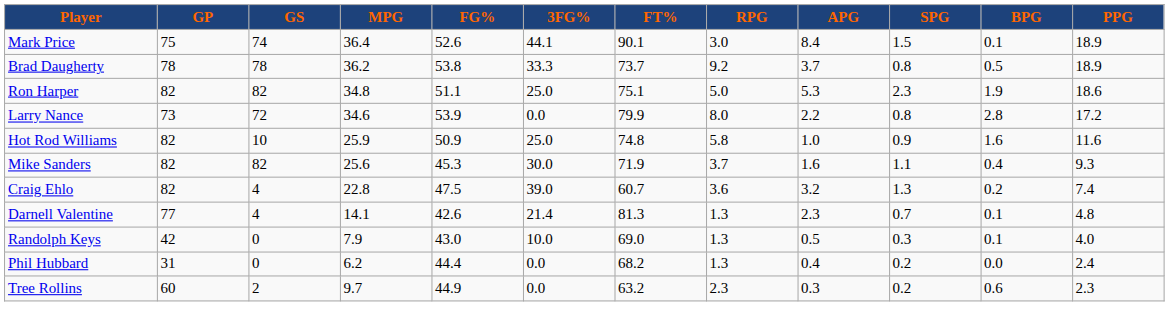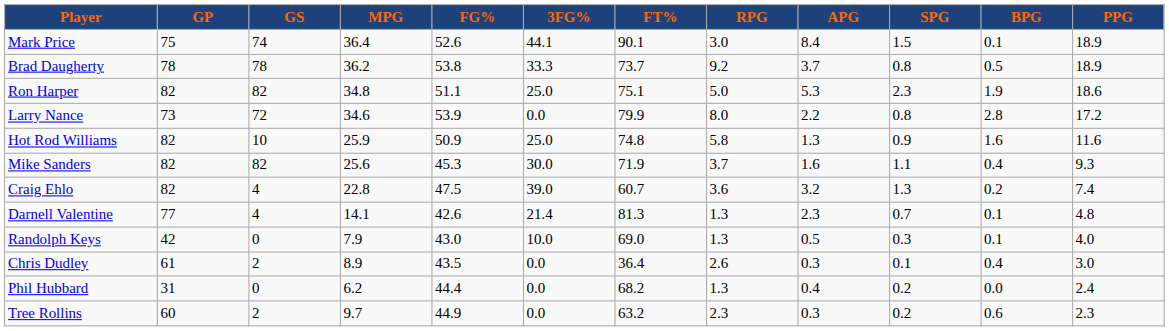Hot Rod Williams | APG: 1.0 -> 1.3
+ row: Chris Dudley | 61 | 2 | 8.9 | 43.5 | 0.0 | 36.4 | 2.6 | 0.3 | 0.1 | 0.4 | 3.0
